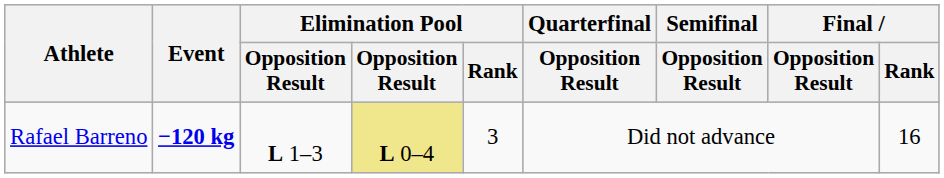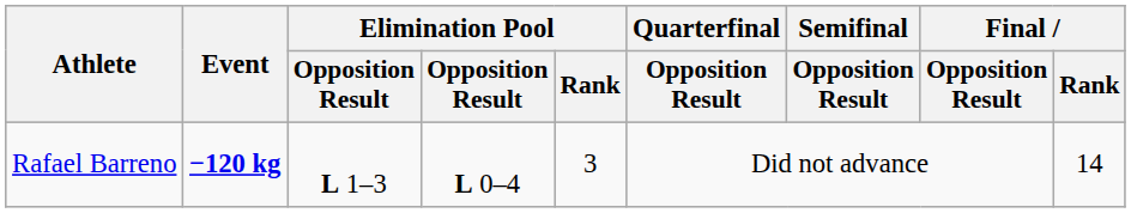Rafael Barreno | column 4: khaki background -> no background
Rafael Barreno | Final / Rank: 16 -> 14
